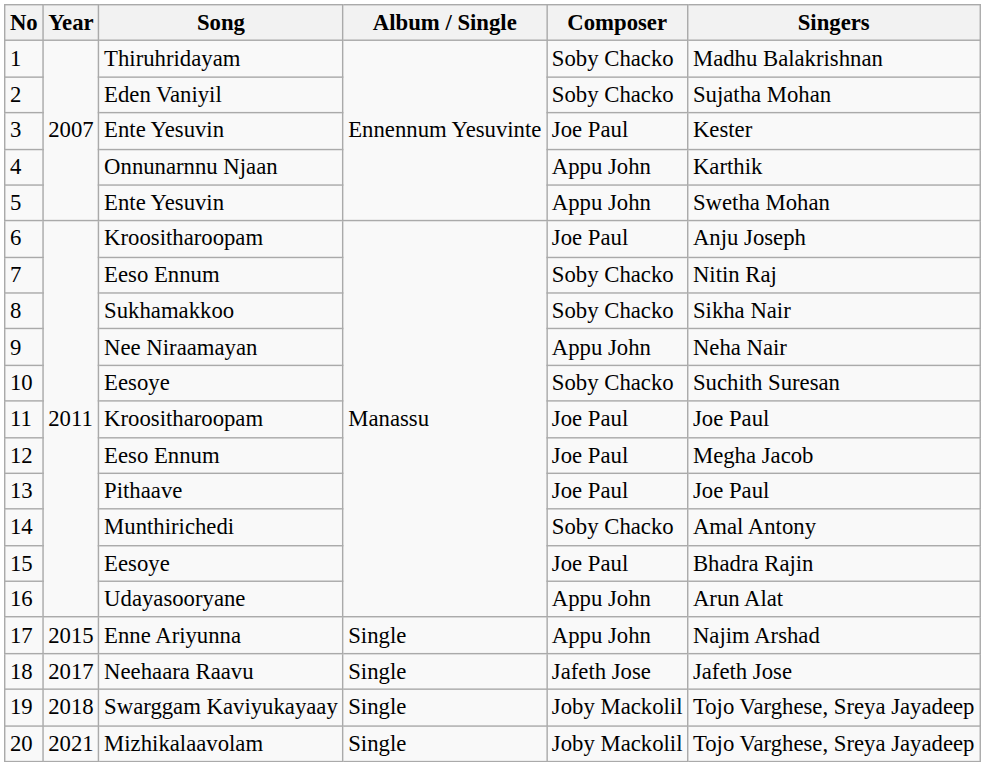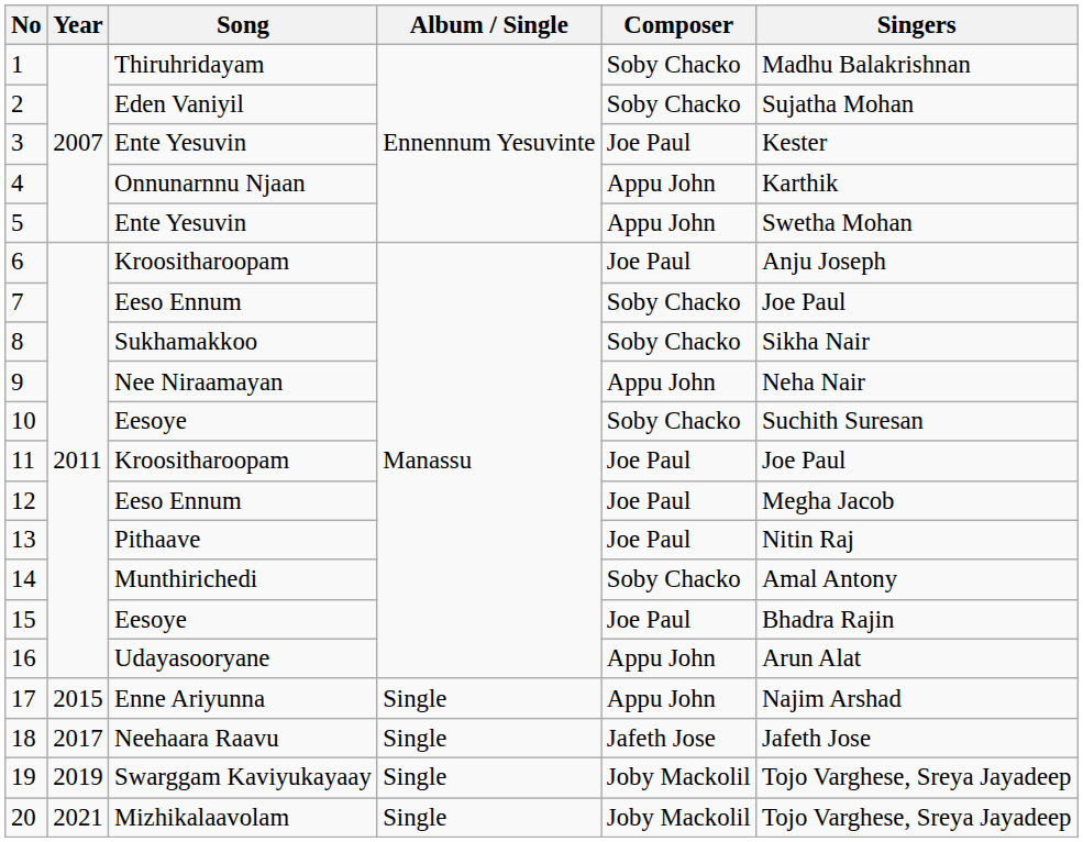7 | Singers: Nitin Raj -> Joe Paul
13 | Singers: Joe Paul -> Nitin Raj
19 | Year: 2018 -> 2019
